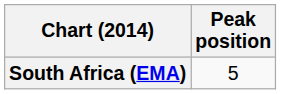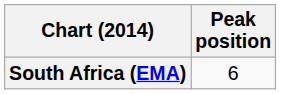South Africa (EMA) | Peak position: 5 -> 6
